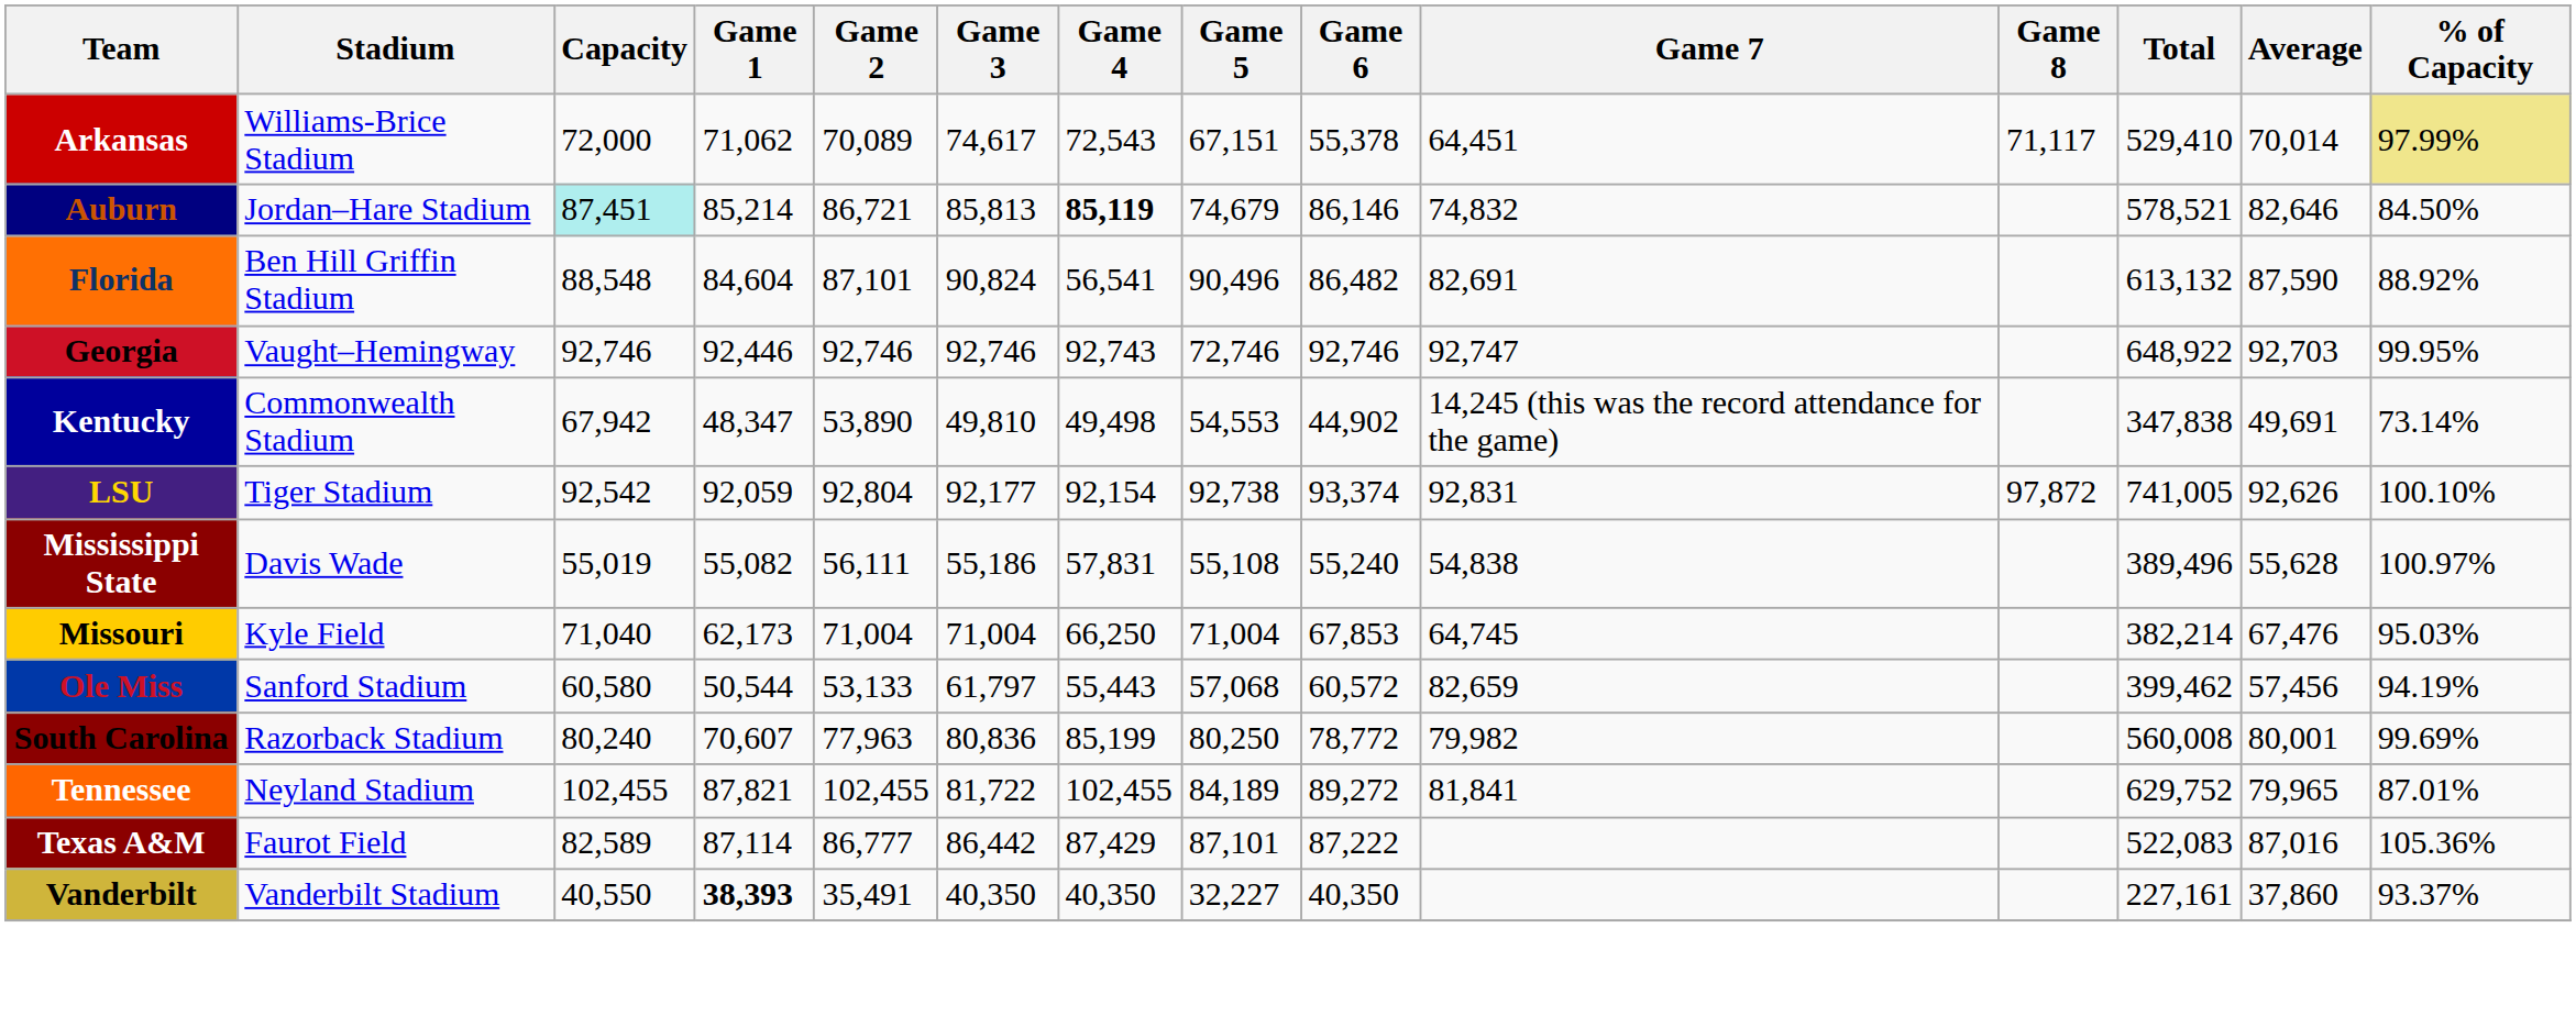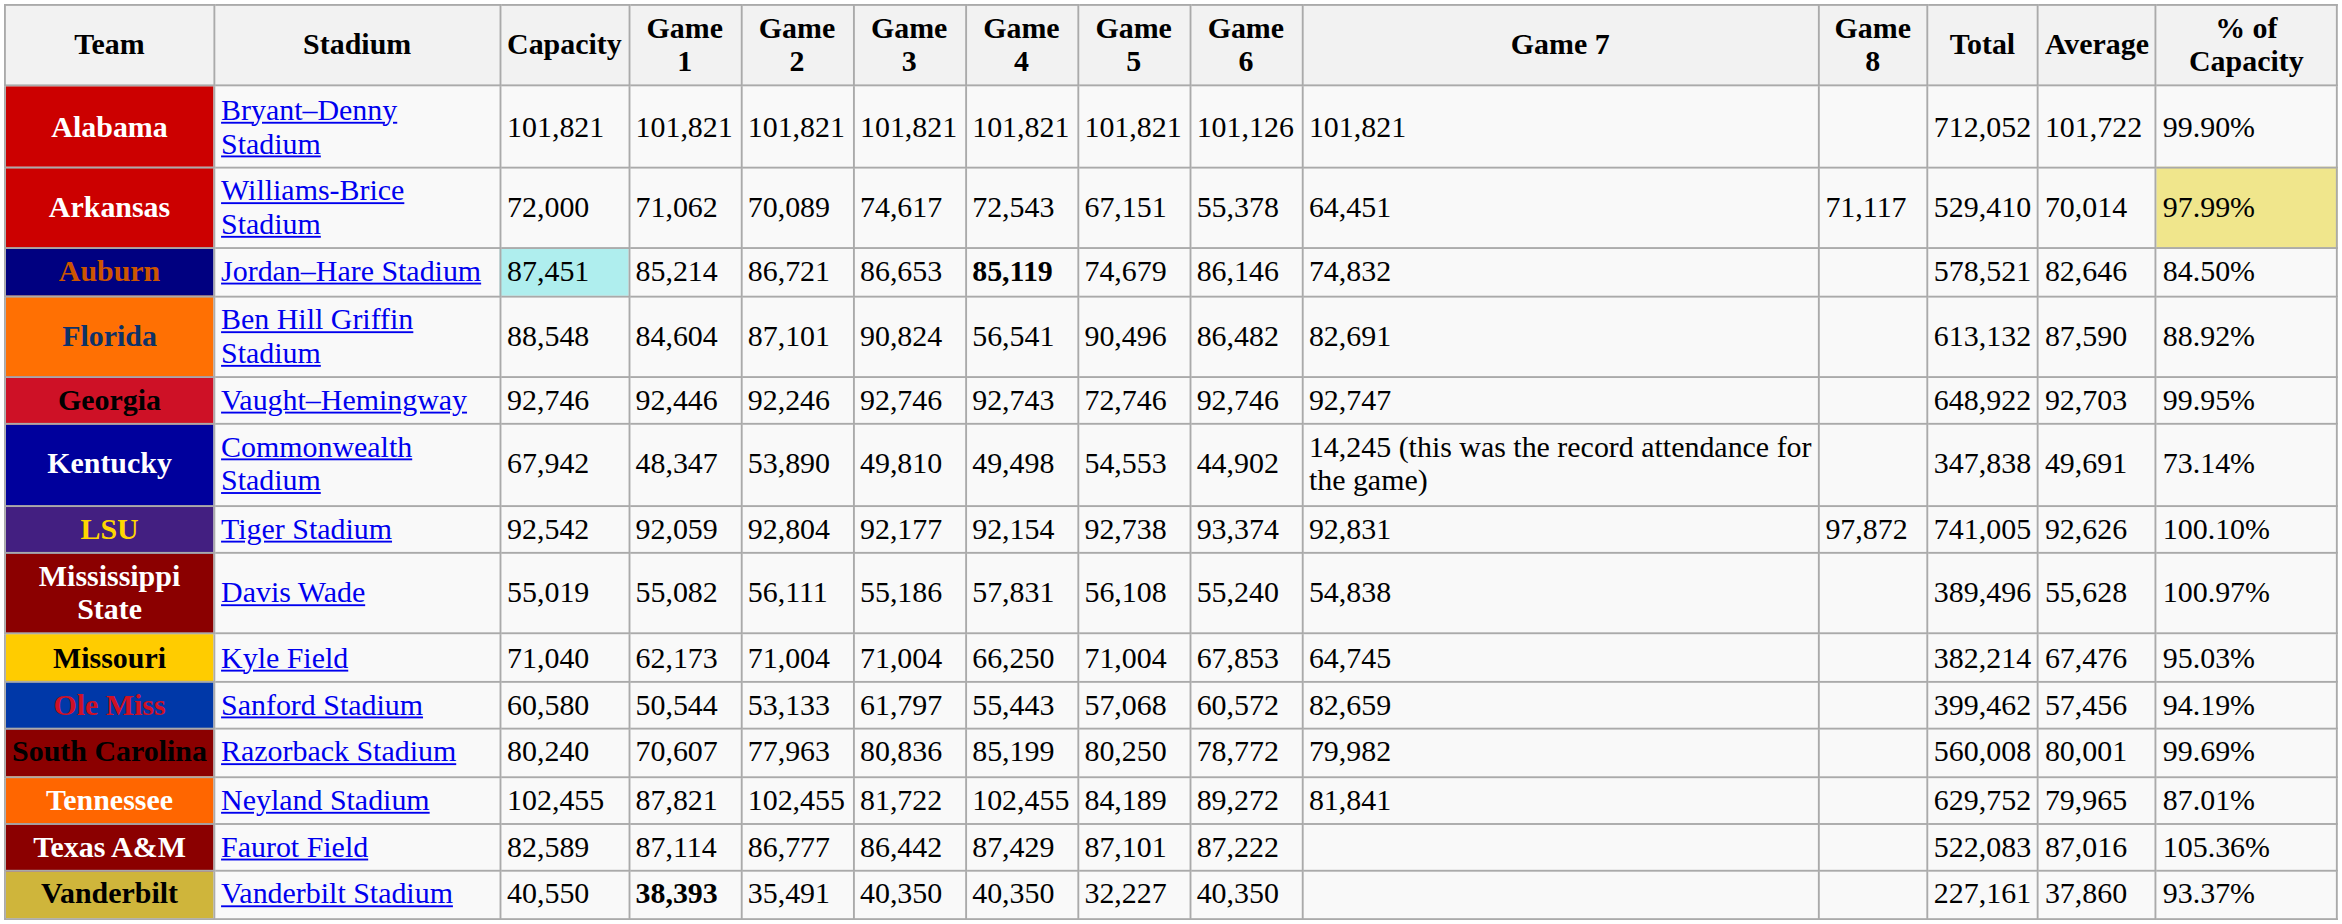+ row: Alabama | Bryant–Denny Stadium | 101,821 | 101,821 | 101,821 | 101,821 | 101,821 | 101,821 | 101,126 | 101,821 | 712,052 | 101,722 | 99.90%
Auburn | Game 3: 85,813 -> 86,653
Georgia | Game 2: 92,746 -> 92,246
Mississippi State | Game 5: 55,108 -> 56,108
